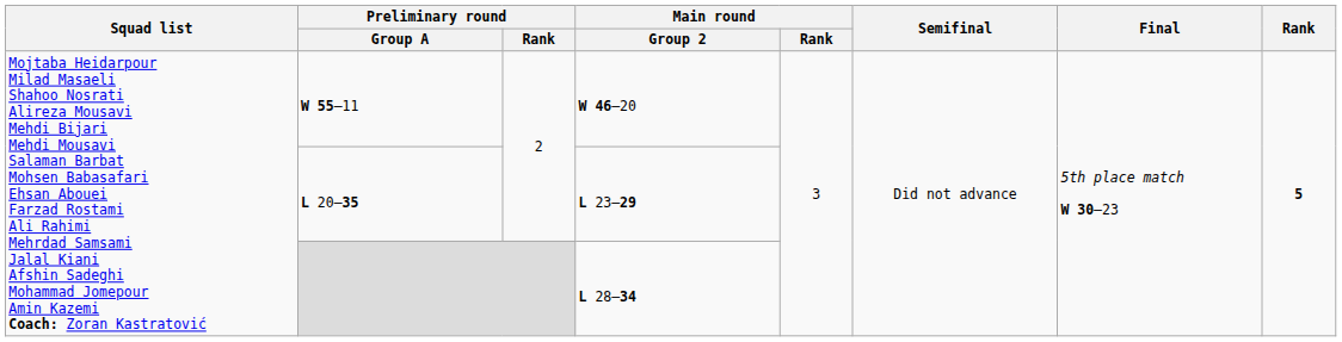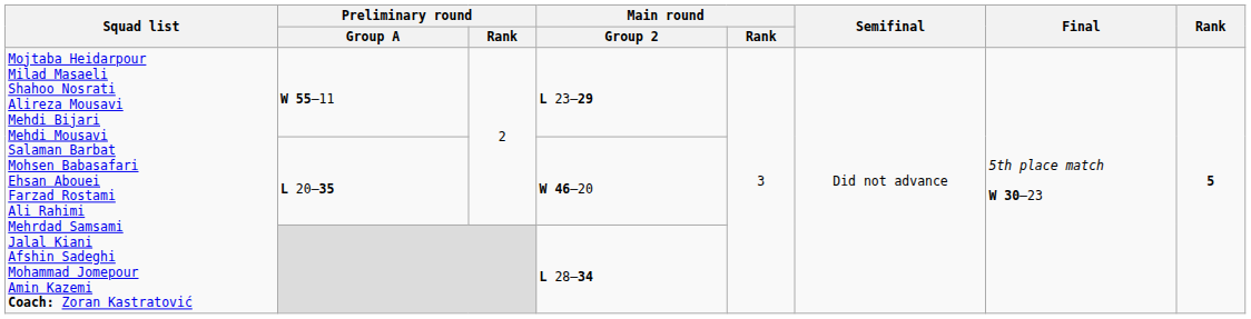W 55–11 | Main round / Group 2: W 46–20 -> L 23–29
L 20–35 | Main round / Group 2: L 23–29 -> W 46–20
